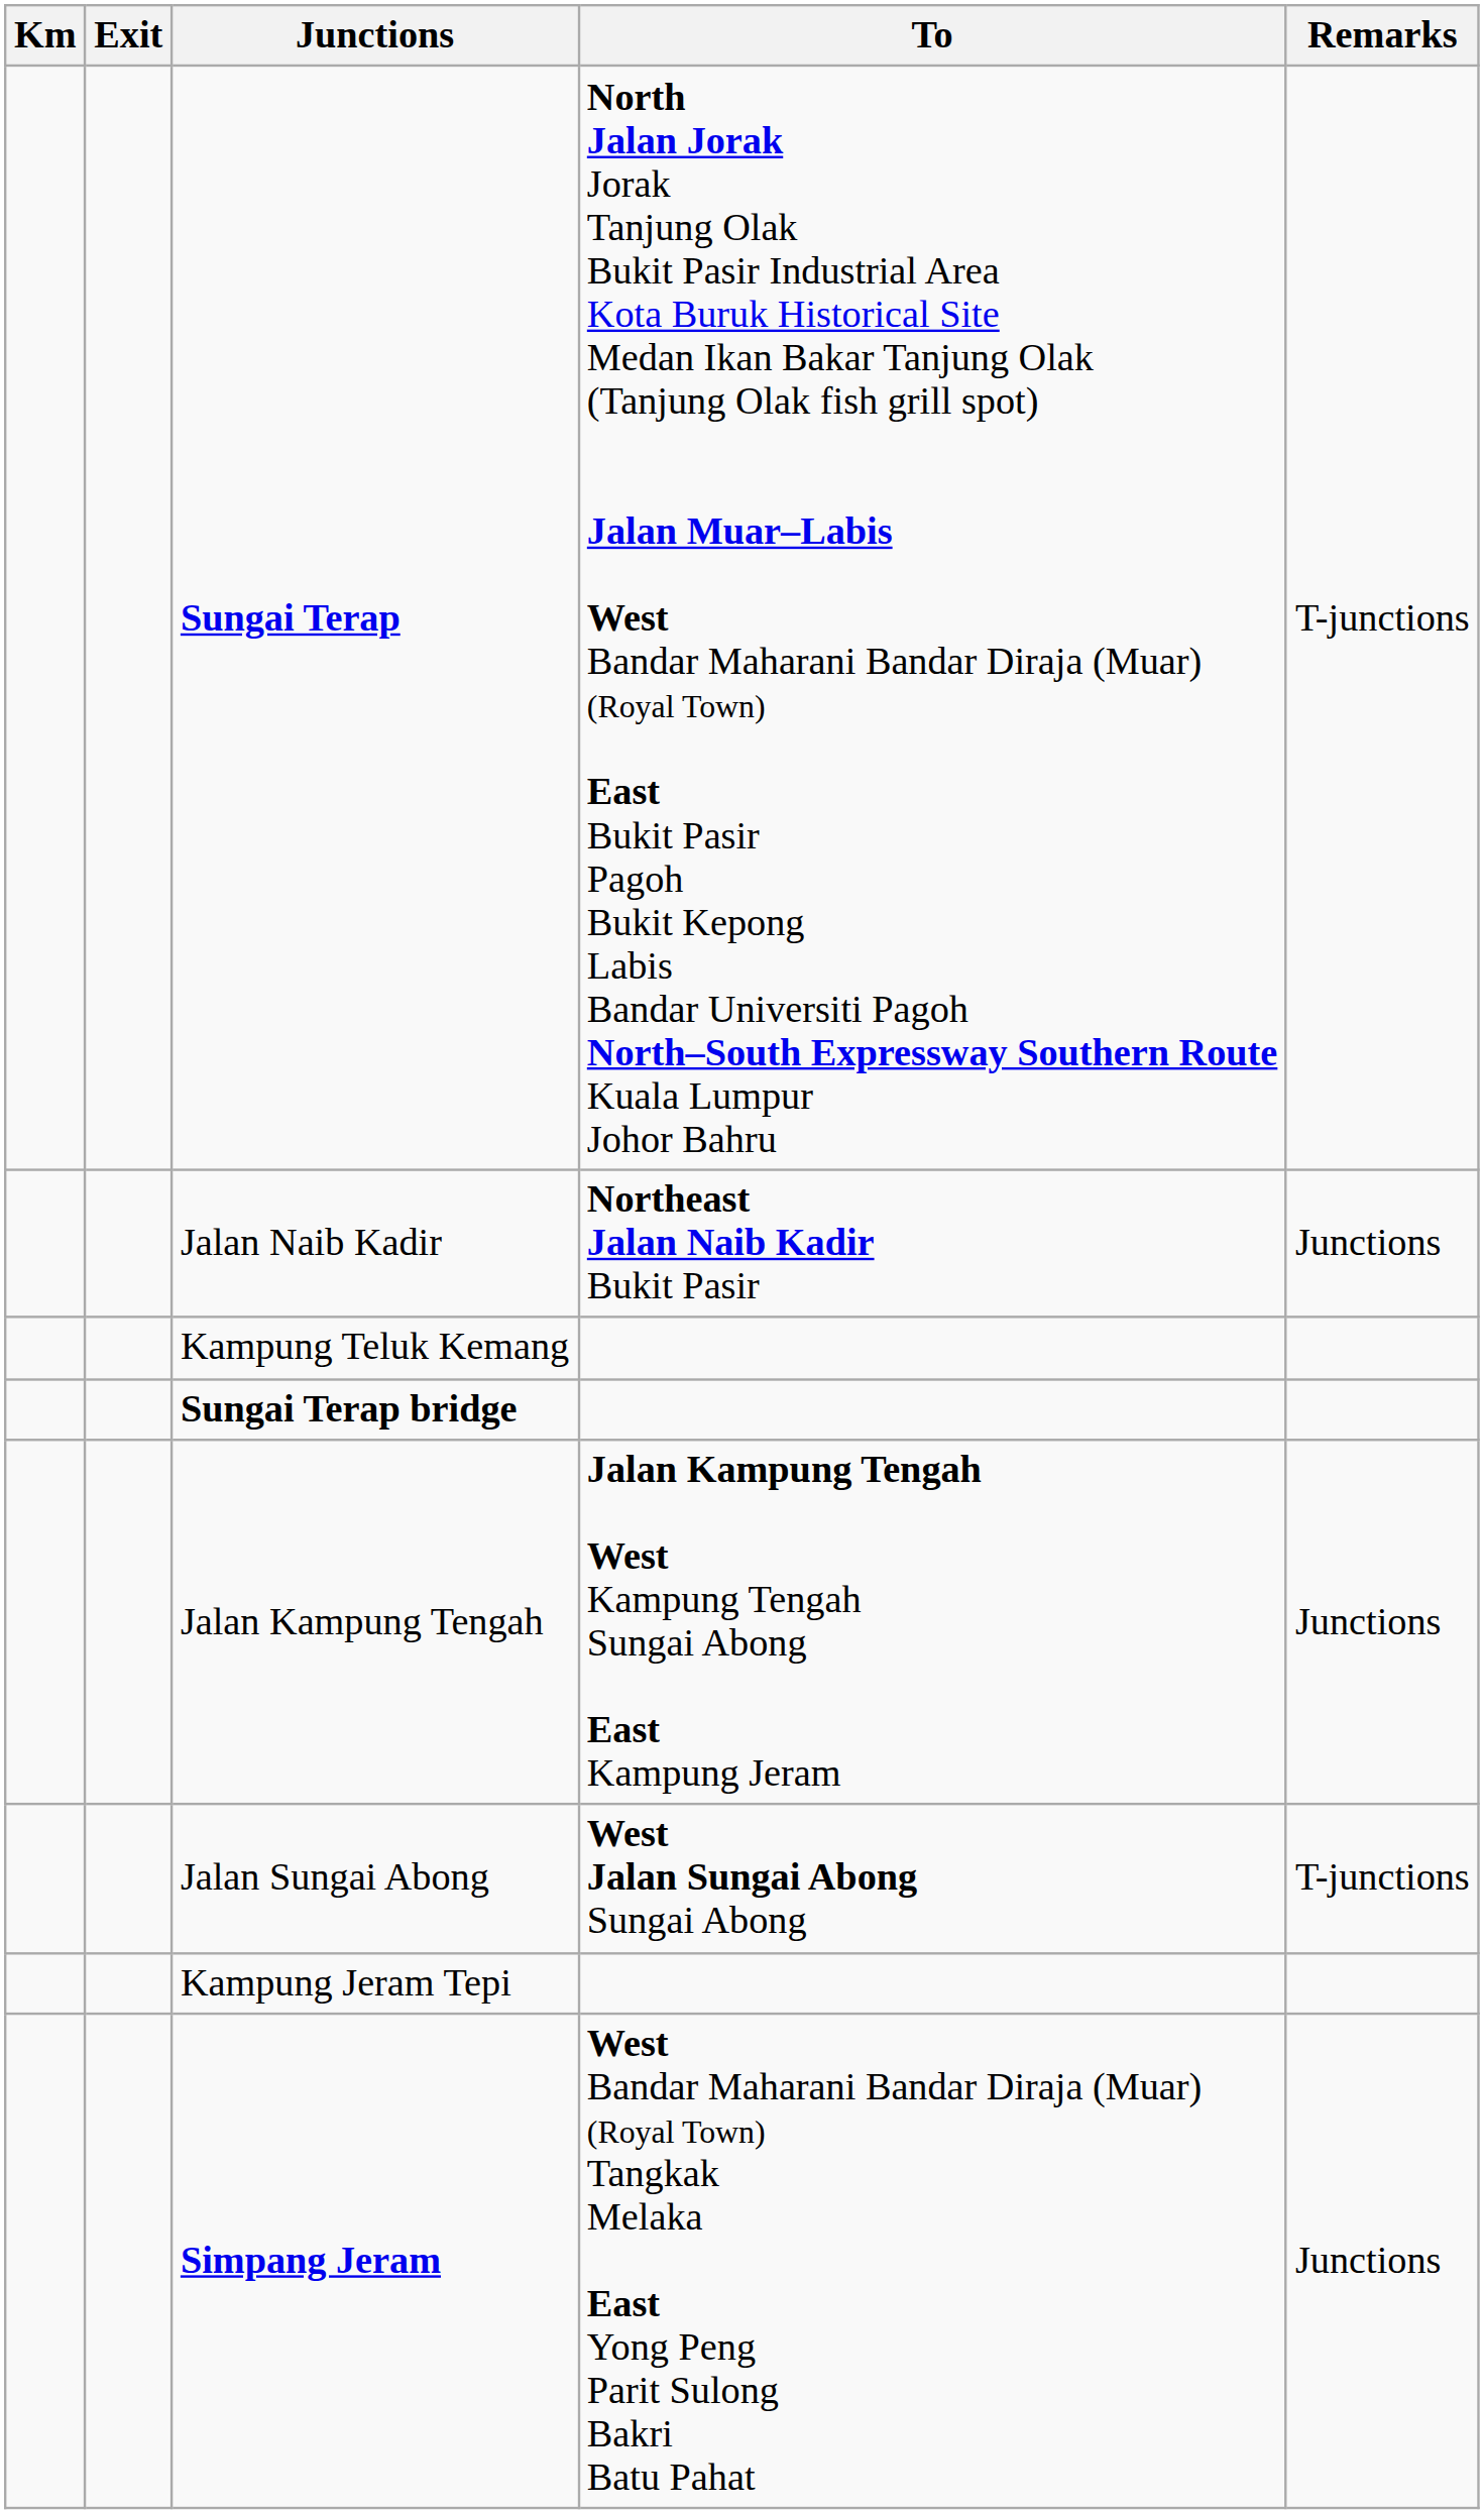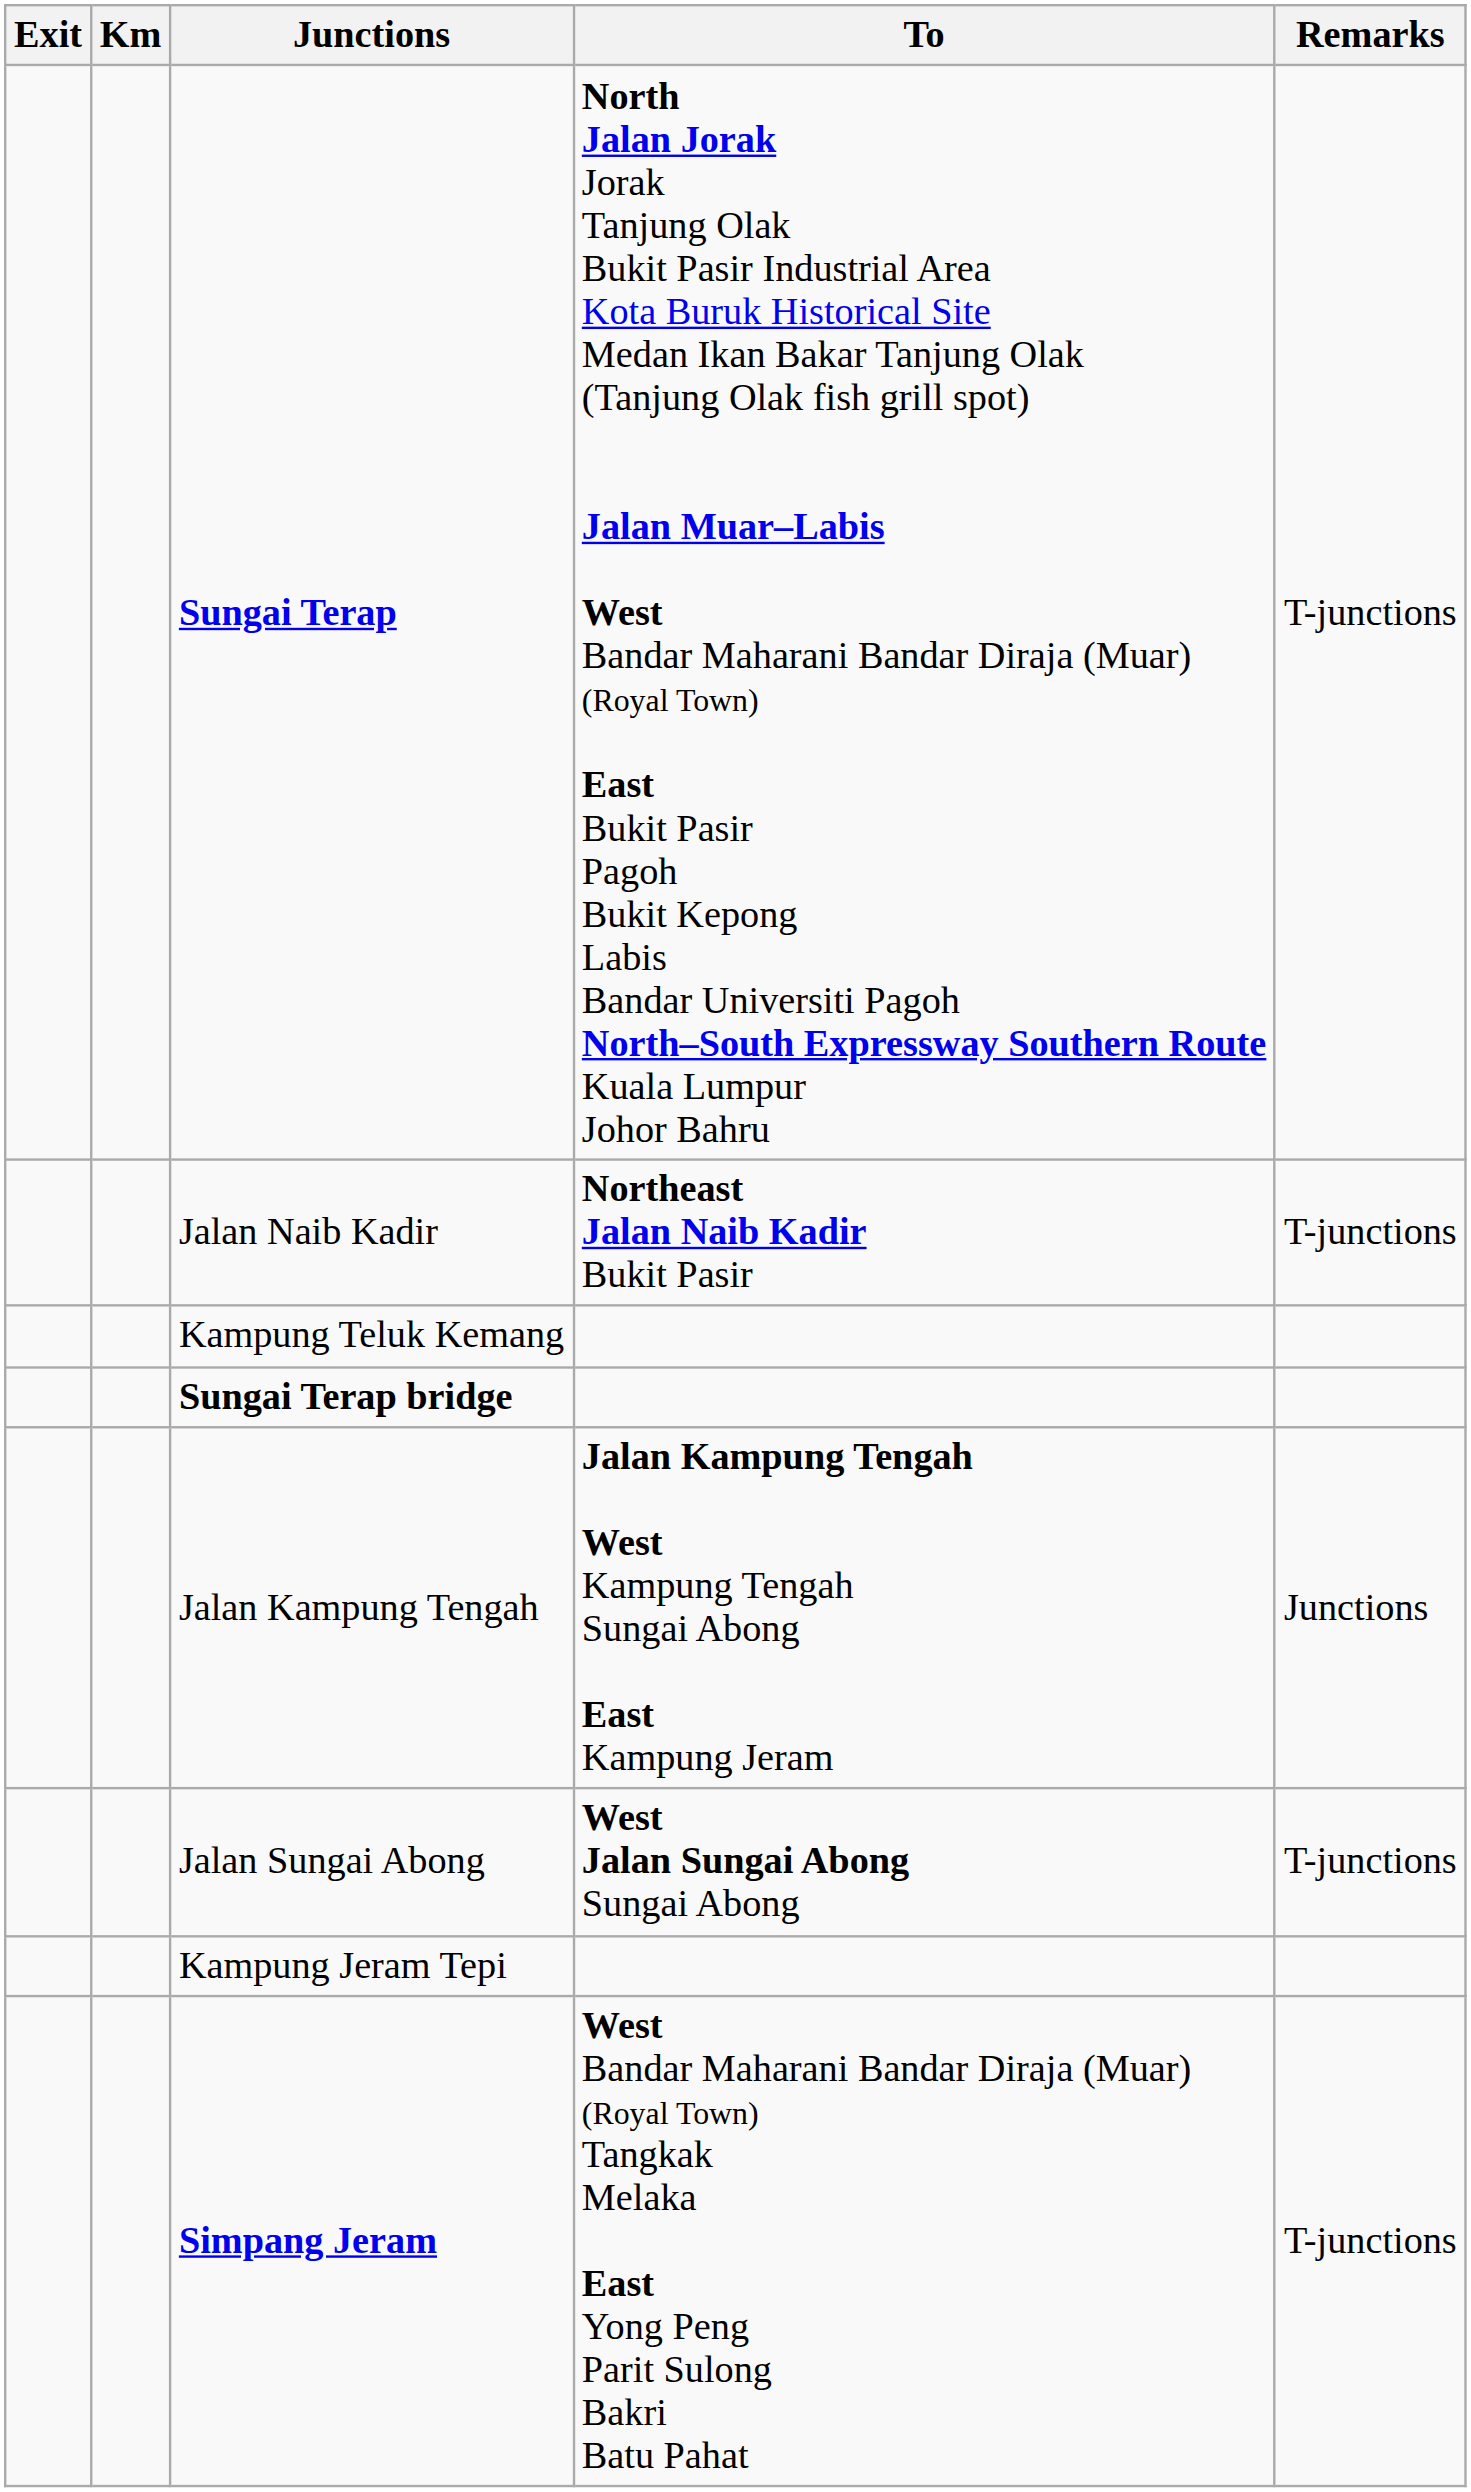columns swapped: Km <-> Exit
Jalan Naib Kadir | Remarks: Junctions -> T-junctions
Simpang Jeram | Remarks: Junctions -> T-junctions
